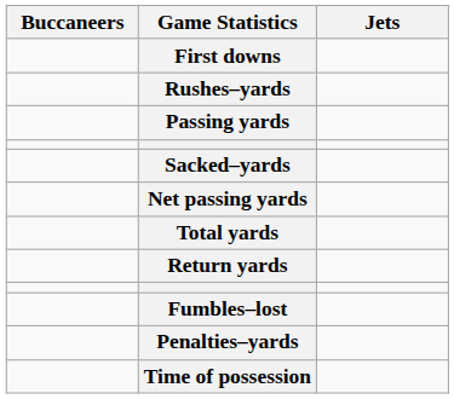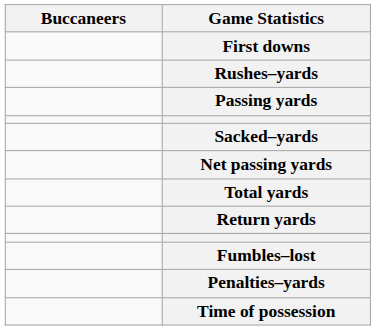- column: Jets
